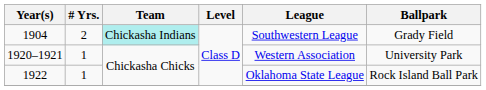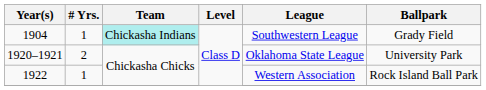1904 | # Yrs.: 2 -> 1
1920–1921 | # Yrs.: 1 -> 2
1920–1921 | League: Western Association -> Oklahoma State League
1922 | League: Oklahoma State League -> Western Association
